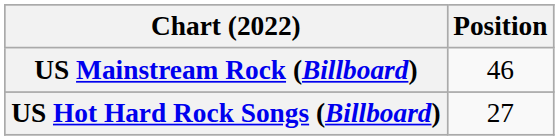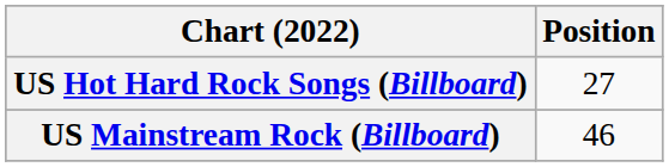rows swapped: US Hot Hard Rock Songs (Billboard) <-> US Mainstream Rock (Billboard)
